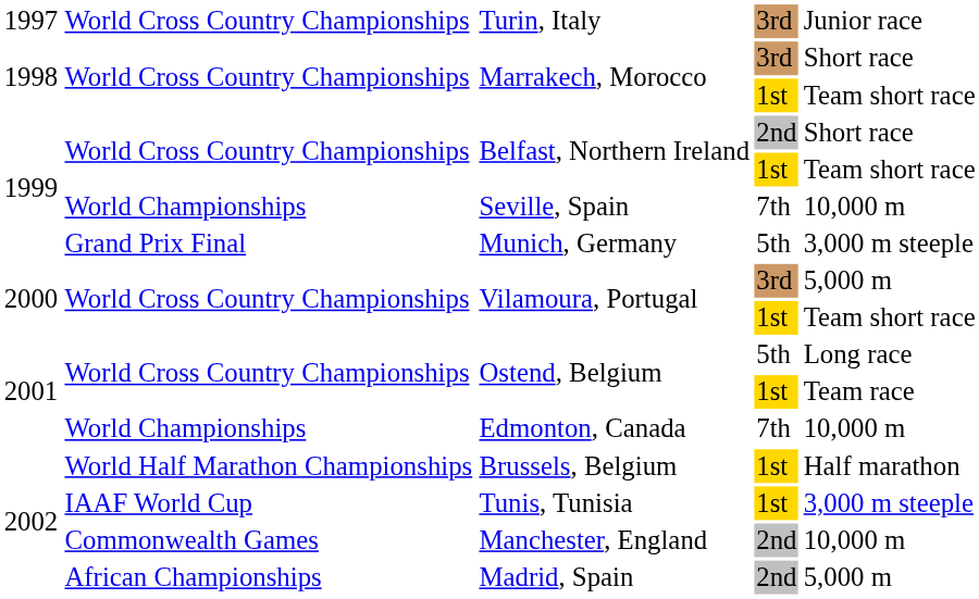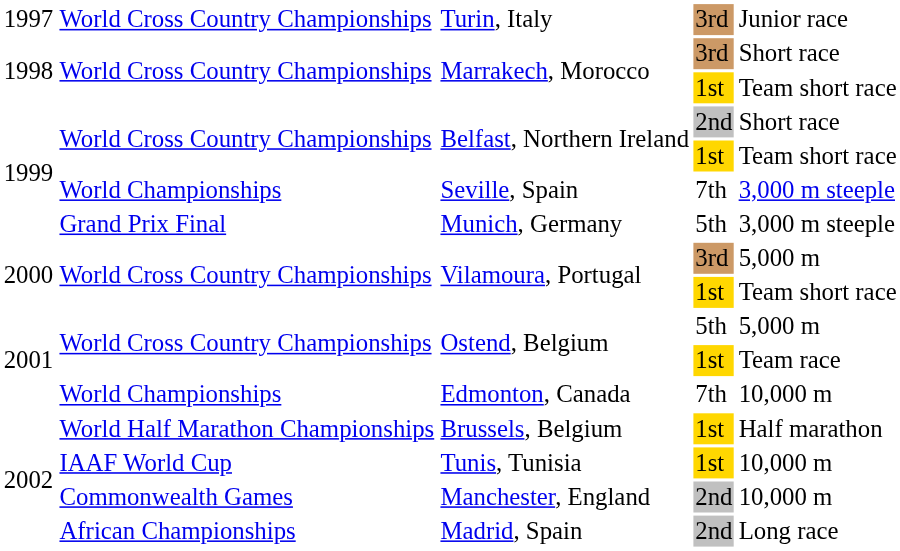Seville, Spain | column 5: 10,000 m -> 3,000 m steeple
Ostend, Belgium / 5th | column 5: Long race -> 5,000 m
Tunis, Tunisia | column 5: 3,000 m steeple -> 10,000 m
Madrid, Spain | column 5: 5,000 m -> Long race
